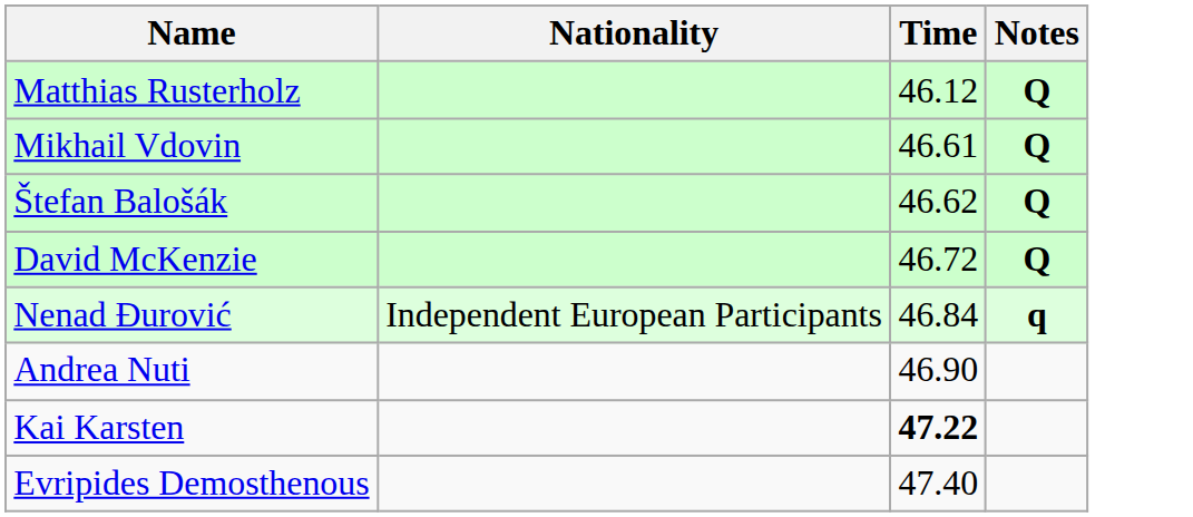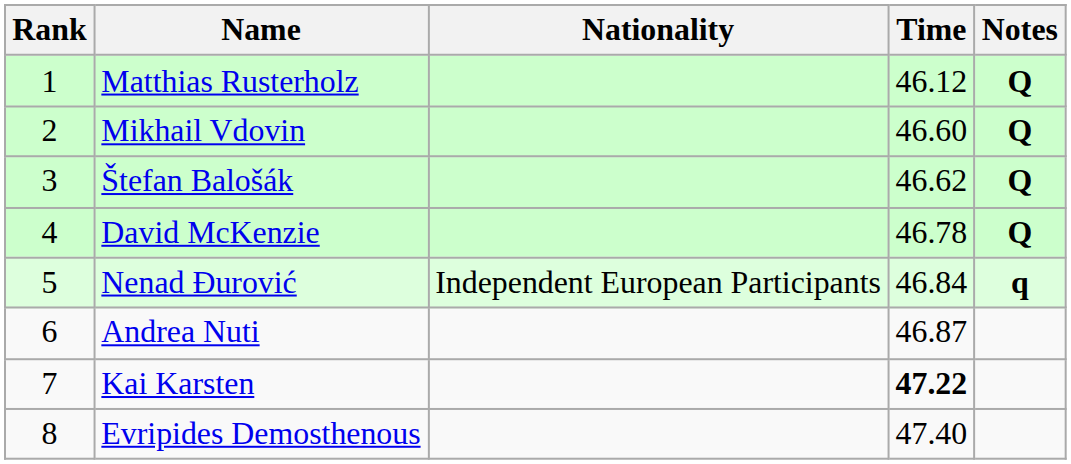+ column: Rank | 1 | 2 | 3 | 4 | 5 | 6 | 7 | 8
Mikhail Vdovin | Time: 46.61 -> 46.60
David McKenzie | Time: 46.72 -> 46.78
Andrea Nuti | Time: 46.90 -> 46.87
